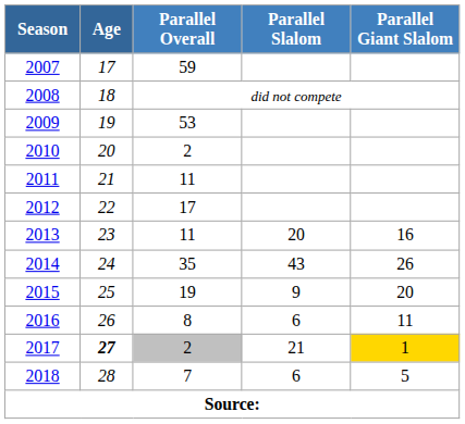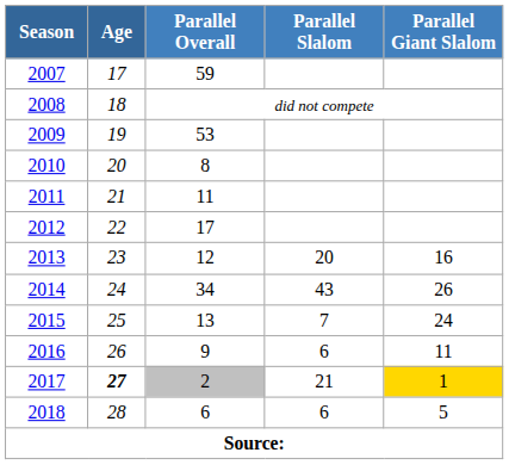2010 | Parallel Overall: 2 -> 8
2013 | Parallel Overall: 11 -> 12
2014 | Parallel Overall: 35 -> 34
2015 | Parallel Overall: 19 -> 13
2015 | Parallel Slalom: 9 -> 7
2015 | Parallel Giant Slalom: 20 -> 24
2016 | Parallel Overall: 8 -> 9
2018 | Parallel Overall: 7 -> 6
